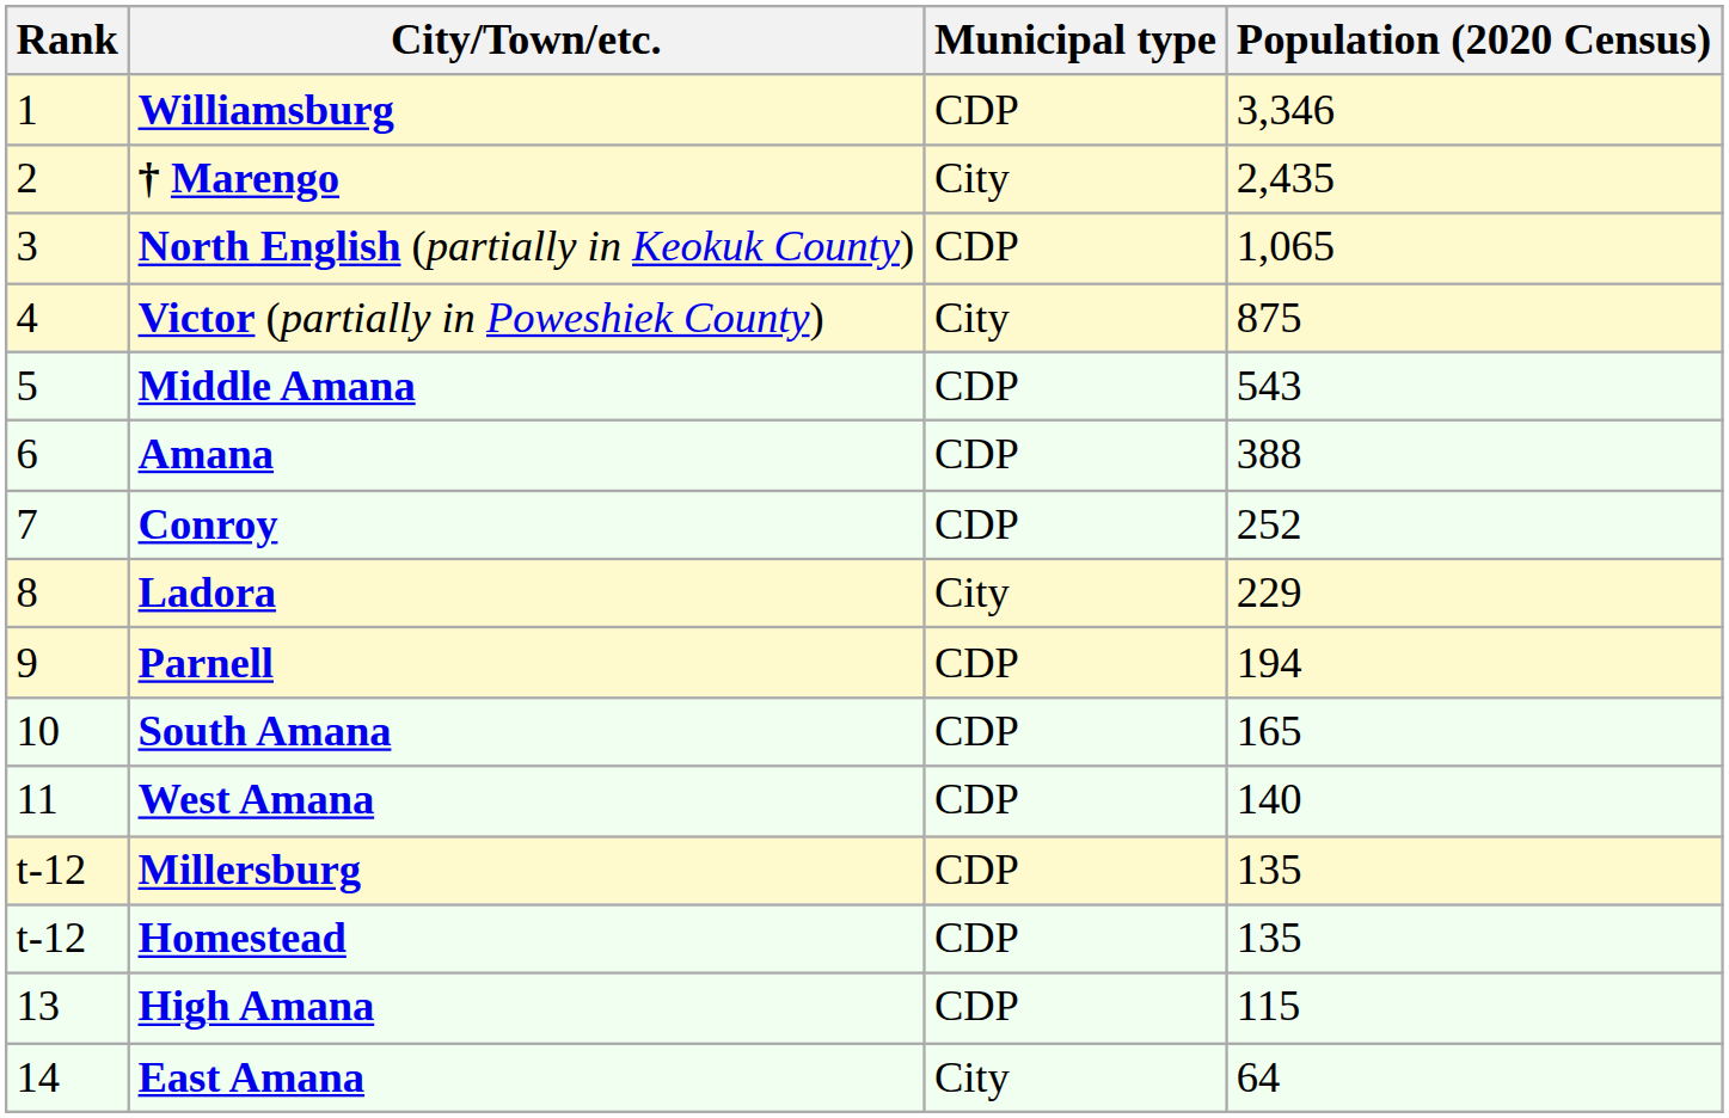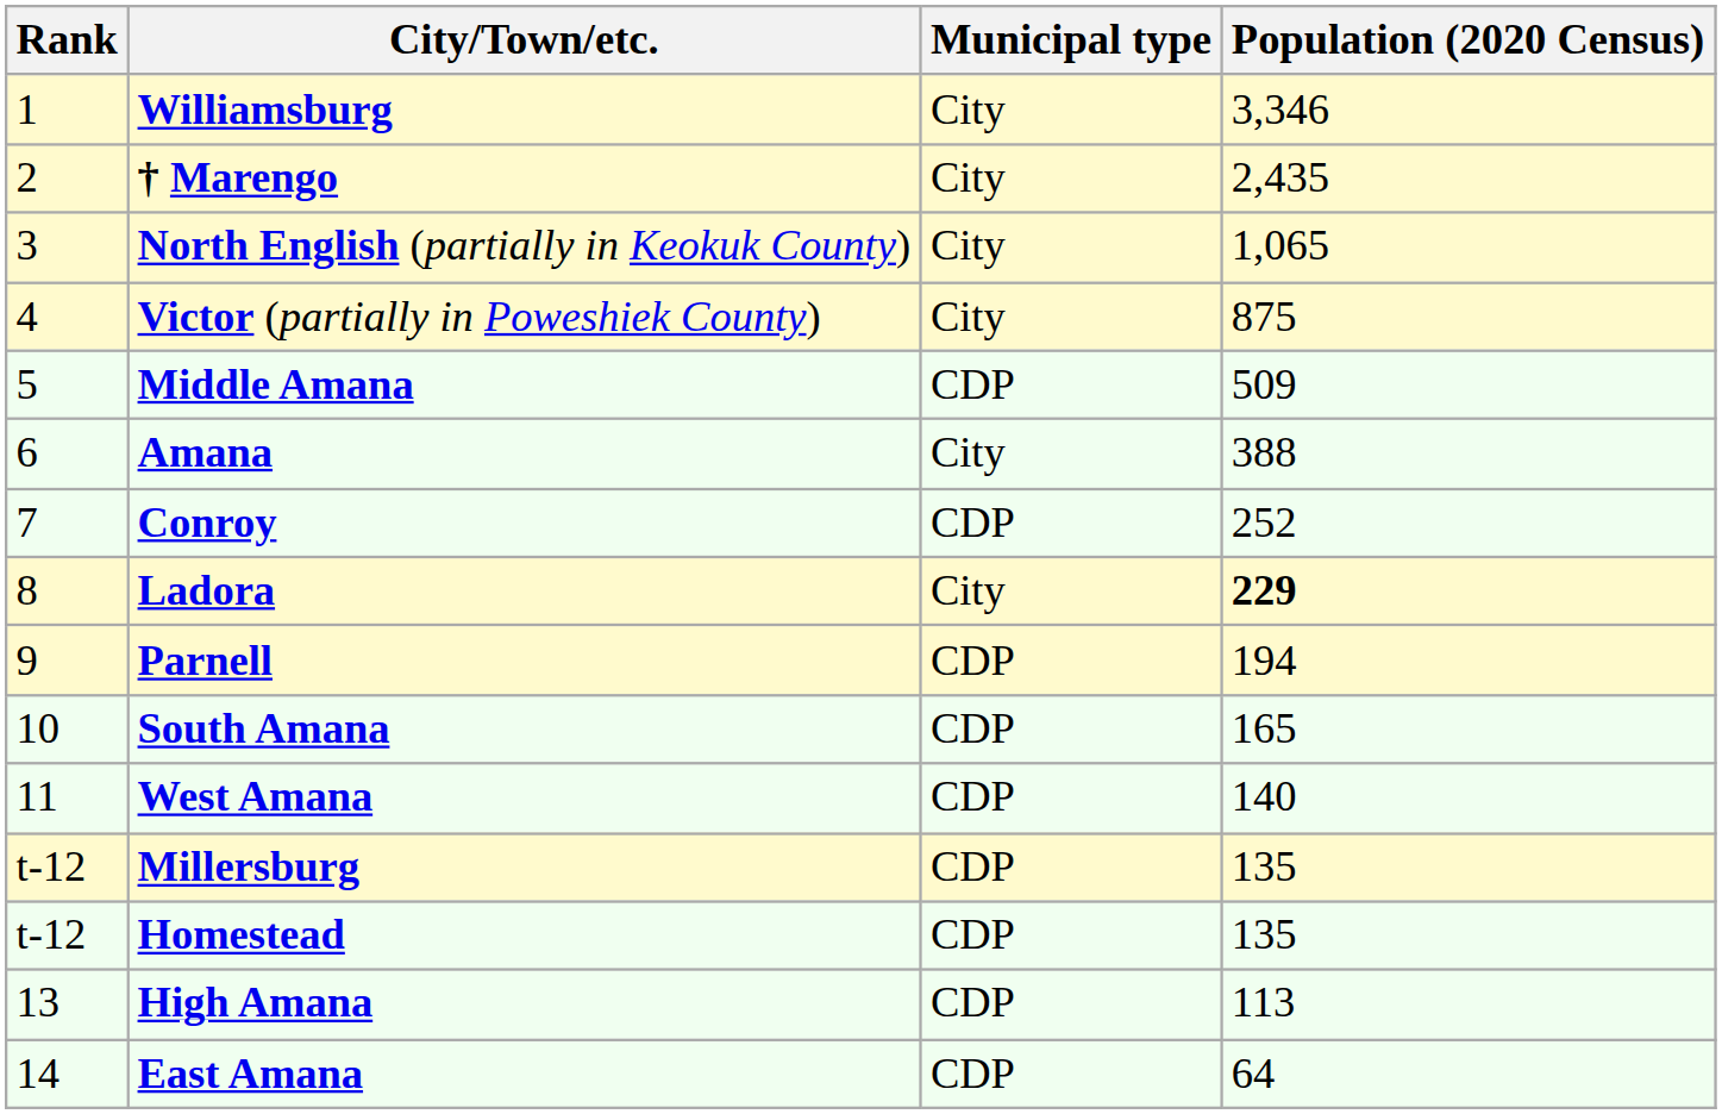Williamsburg | Municipal type: CDP -> City
North English (partially in Keokuk County) | Municipal type: CDP -> City
Middle Amana | Population (2020 Census): 543 -> 509
Amana | Municipal type: CDP -> City
Ladora | Population (2020 Census): normal -> bold
High Amana | Population (2020 Census): 115 -> 113
East Amana | Municipal type: City -> CDP
